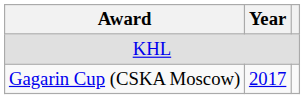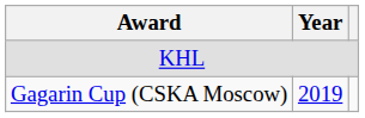Gagarin Cup (CSKA Moscow) | Year: 2017 -> 2019
